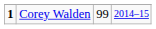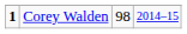Corey Walden | column 3: 99 -> 98
